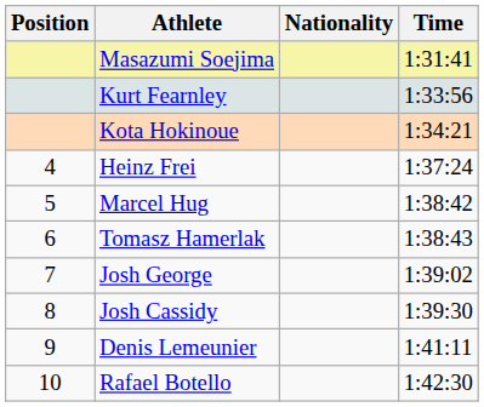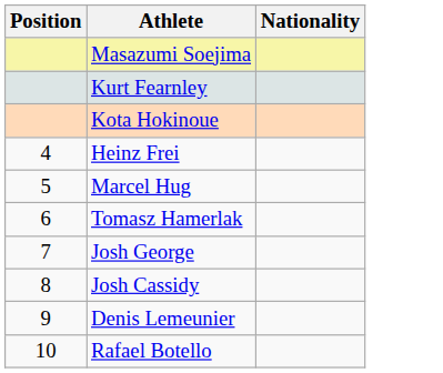- column: Time | 1:31:41 | 1:33:56 | 1:34:21 | 1:37:24 | 1:38:42 | 1:38:43 | 1:39:02 | 1:39:30 | 1:41:11 | 1:42:30
